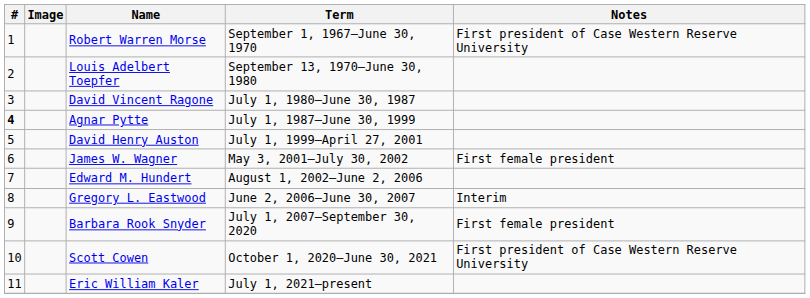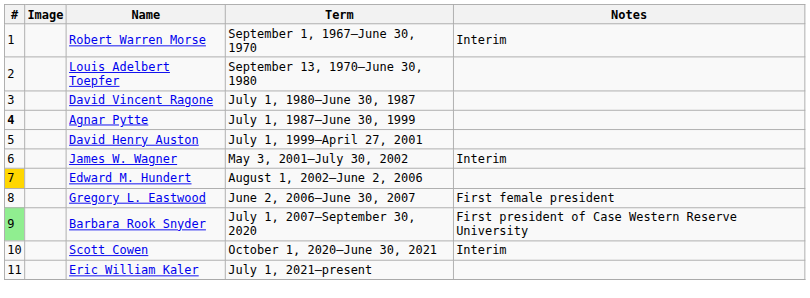Robert Warren Morse | Notes: First president of Case Western Reserve University -> Interim
James W. Wagner | Notes: First female president -> Interim
Edward M. Hundert | #: no background -> gold background
Gregory L. Eastwood | Notes: Interim -> First female president
Barbara Rook Snyder | #: no background -> lightgreen background
Barbara Rook Snyder | Notes: First female president -> First president of Case Western Reserve University
Scott Cowen | Notes: First president of Case Western Reserve University -> Interim
